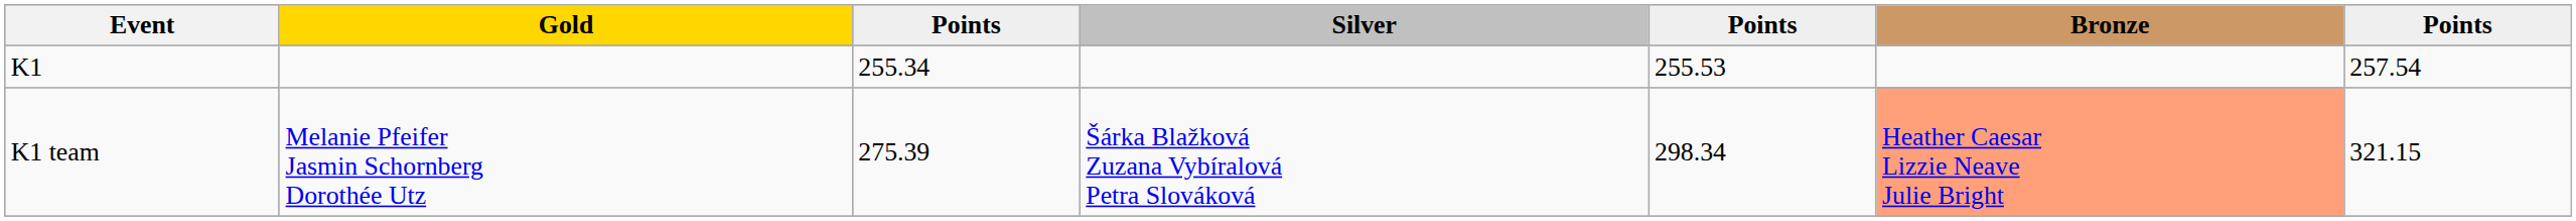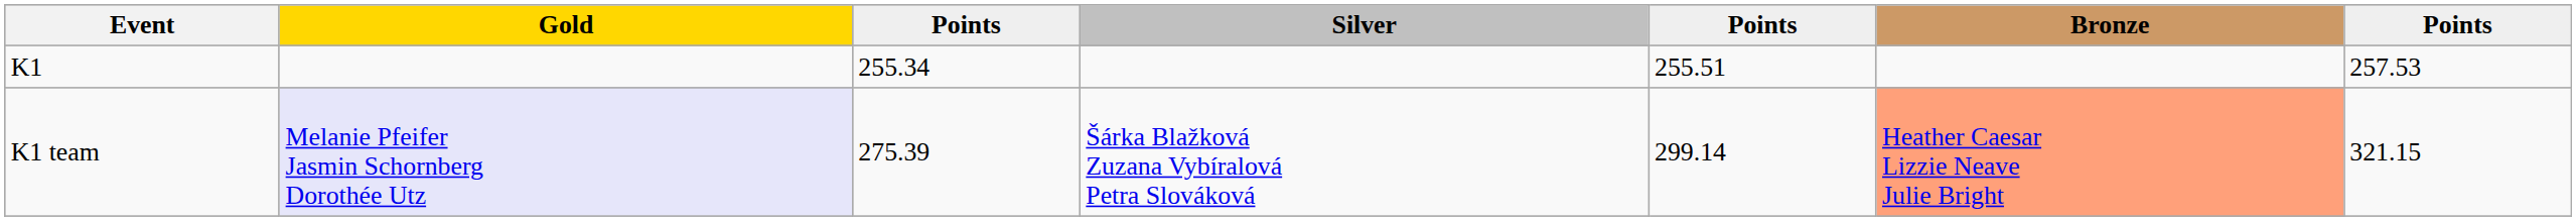K1 | column 5: 255.53 -> 255.51
K1 | column 7: 257.54 -> 257.53
K1 team | Gold: no background -> lavender background
K1 team | column 5: 298.34 -> 299.14
